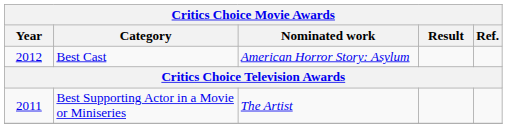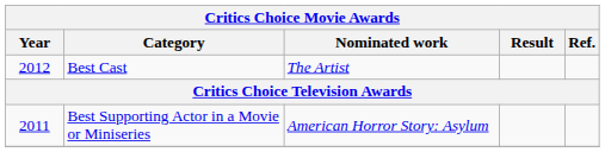Best Cast | Nominated work: American Horror Story: Asylum -> The Artist
Best Supporting Actor in a Movie or Miniseries | Nominated work: The Artist -> American Horror Story: Asylum
